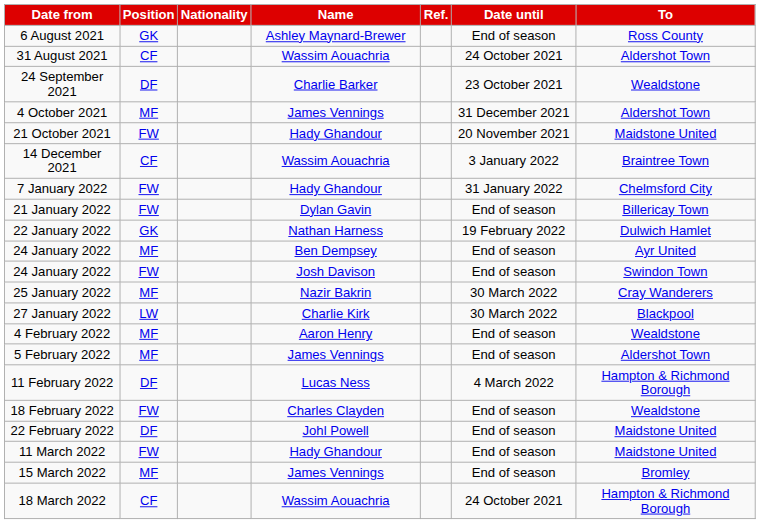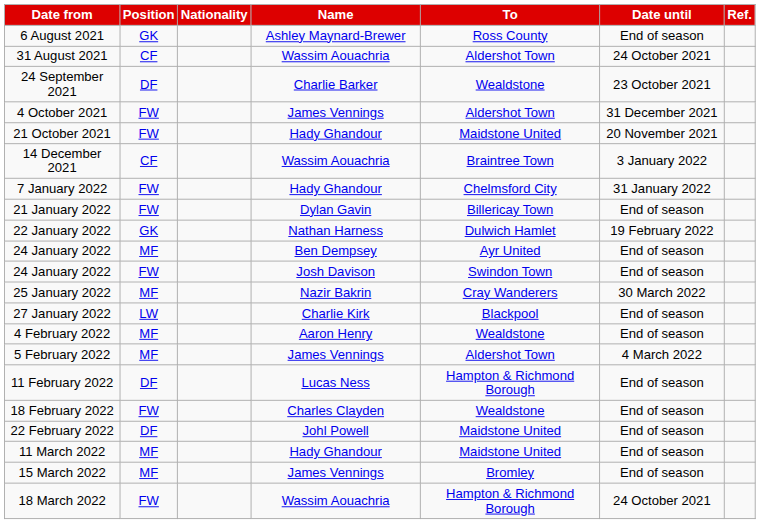columns swapped: To <-> Ref.
4 October 2021 | Position: MF -> FW
27 January 2022 | Date until: 30 March 2022 -> End of season
5 February 2022 | Date until: End of season -> 4 March 2022
11 February 2022 | Date until: 4 March 2022 -> End of season
11 March 2022 | Position: FW -> MF
18 March 2022 | Position: CF -> FW
